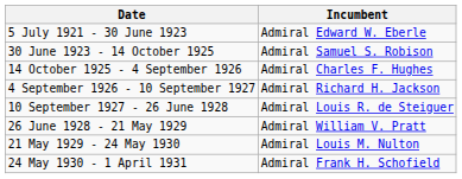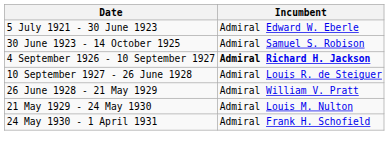- row: 14 October 1925 - 4 September 1926 | Admiral Charles F. Hughes
4 September 1926 - 10 September 1927 | Incumbent: normal -> bold
